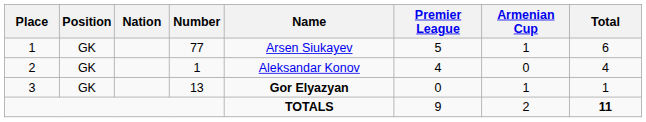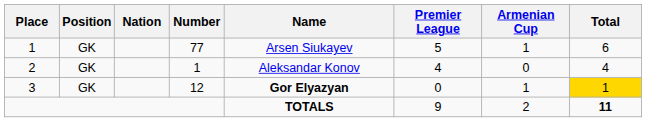3 | Number: 13 -> 12
3 | Total: no background -> gold background
